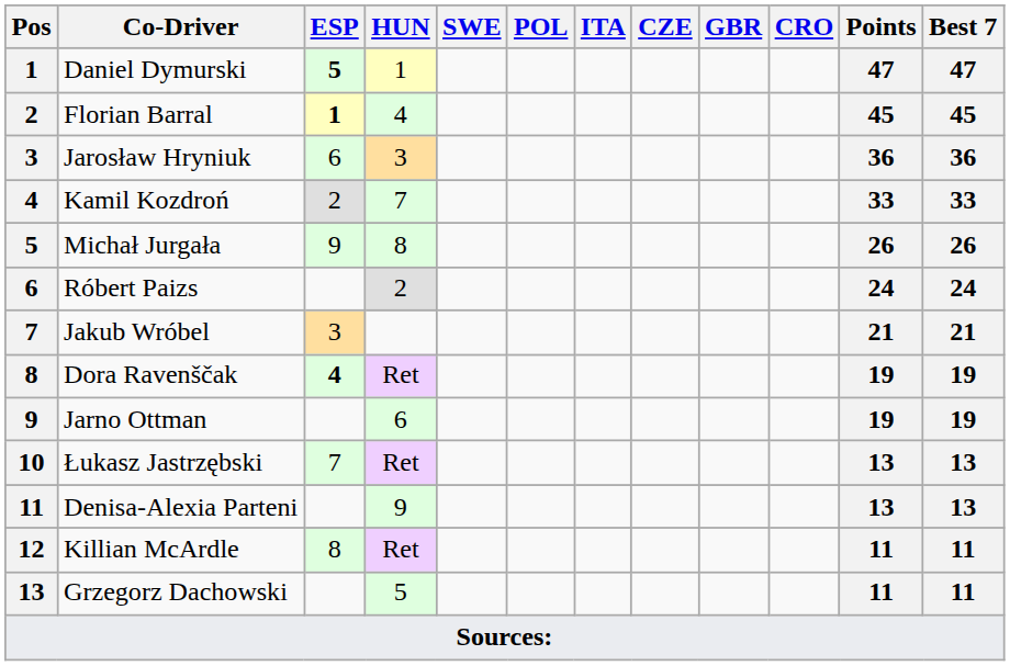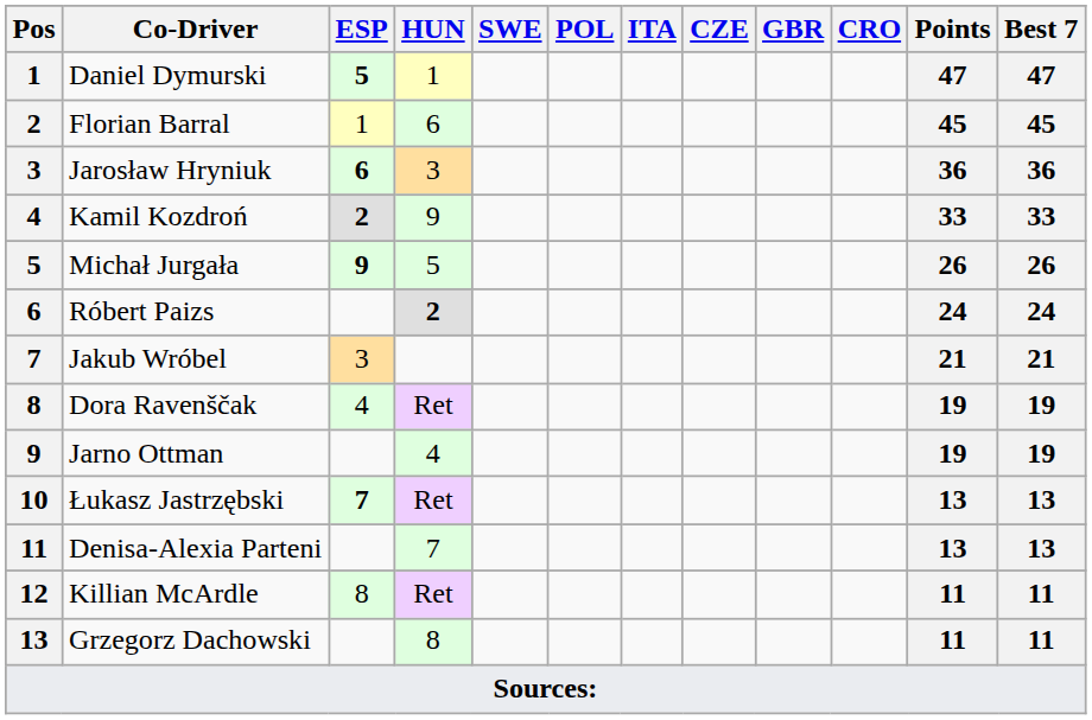Florian Barral | ESP: bold -> normal
Florian Barral | HUN: 4 -> 6
Jarosław Hryniuk | ESP: normal -> bold
Kamil Kozdroń | ESP: normal -> bold
Kamil Kozdroń | HUN: 7 -> 9
Michał Jurgała | ESP: normal -> bold
Michał Jurgała | HUN: 8 -> 5
Róbert Paizs | HUN: normal -> bold
Dora Ravenščak | ESP: bold -> normal
Jarno Ottman | HUN: 6 -> 4
Łukasz Jastrzębski | ESP: normal -> bold
Denisa-Alexia Parteni | HUN: 9 -> 7
Grzegorz Dachowski | HUN: 5 -> 8
